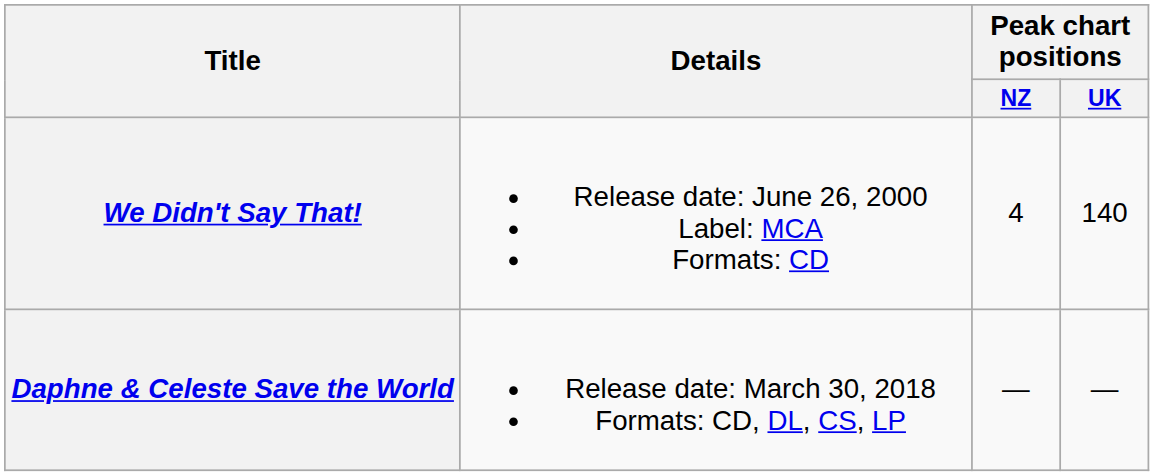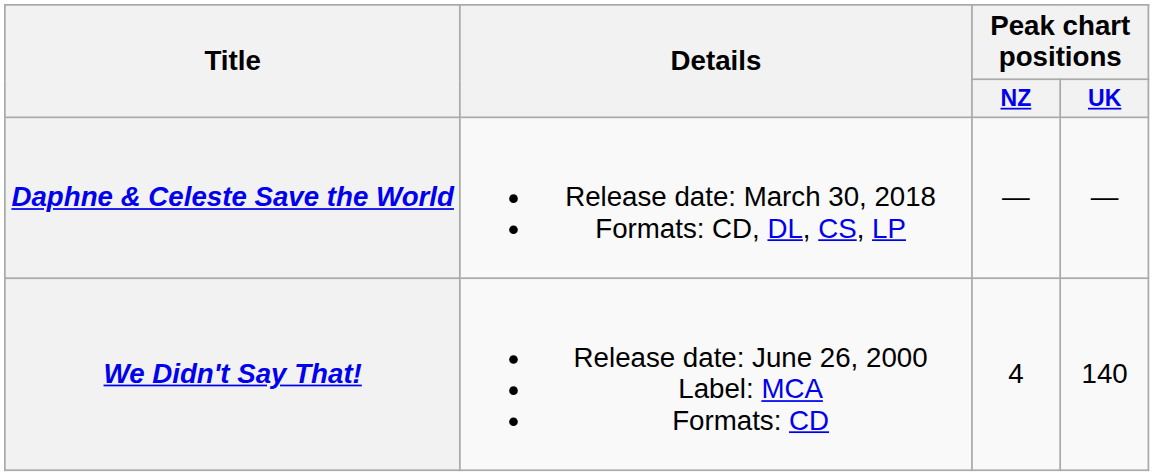rows swapped: We Didn't Say That! <-> Daphne & Celeste Save the World
